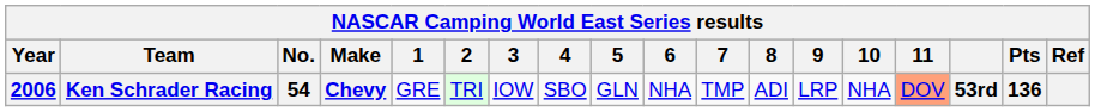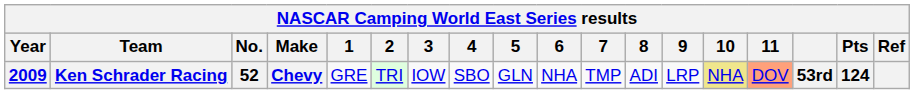Ken Schrader Racing | Year: 2006 -> 2009
Ken Schrader Racing | No.: 54 -> 52
Ken Schrader Racing | 10: no background -> khaki background
Ken Schrader Racing | Pts: 136 -> 124
